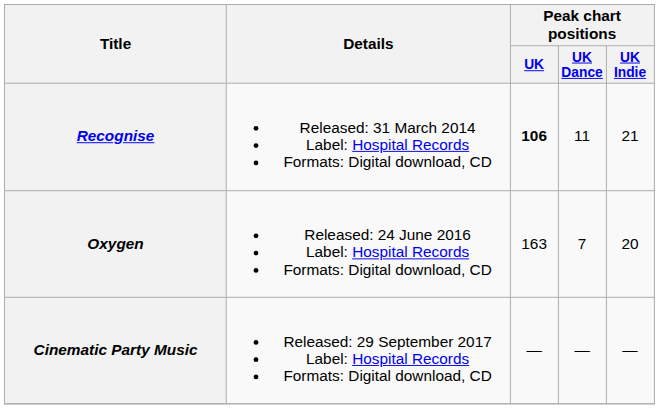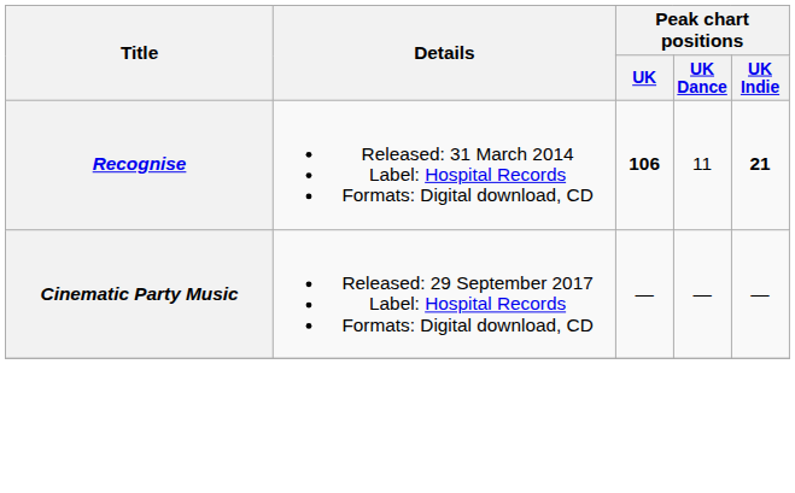Recognise | Peak chart positions / UK Indie: normal -> bold
- row: Oxygen | Released: 24 June 2016 Label: Hospital Records Formats: Digital download, CD | 163 | 7 | 20
